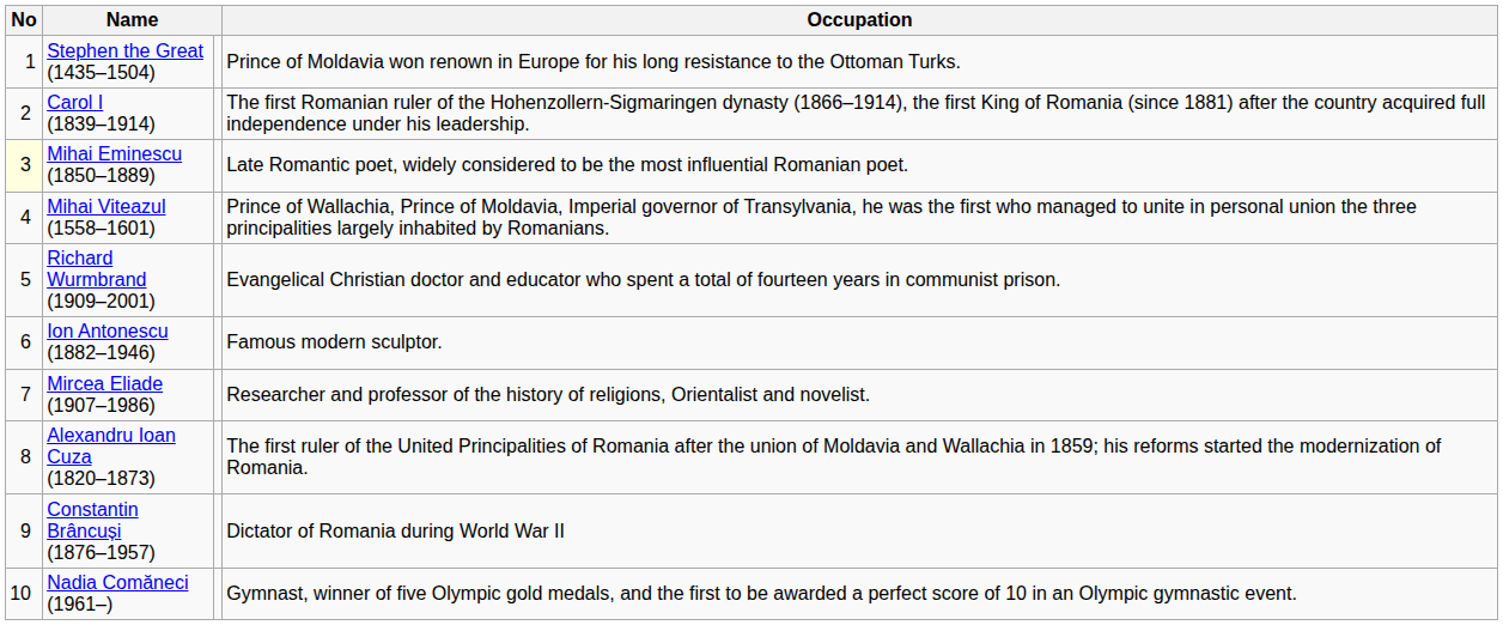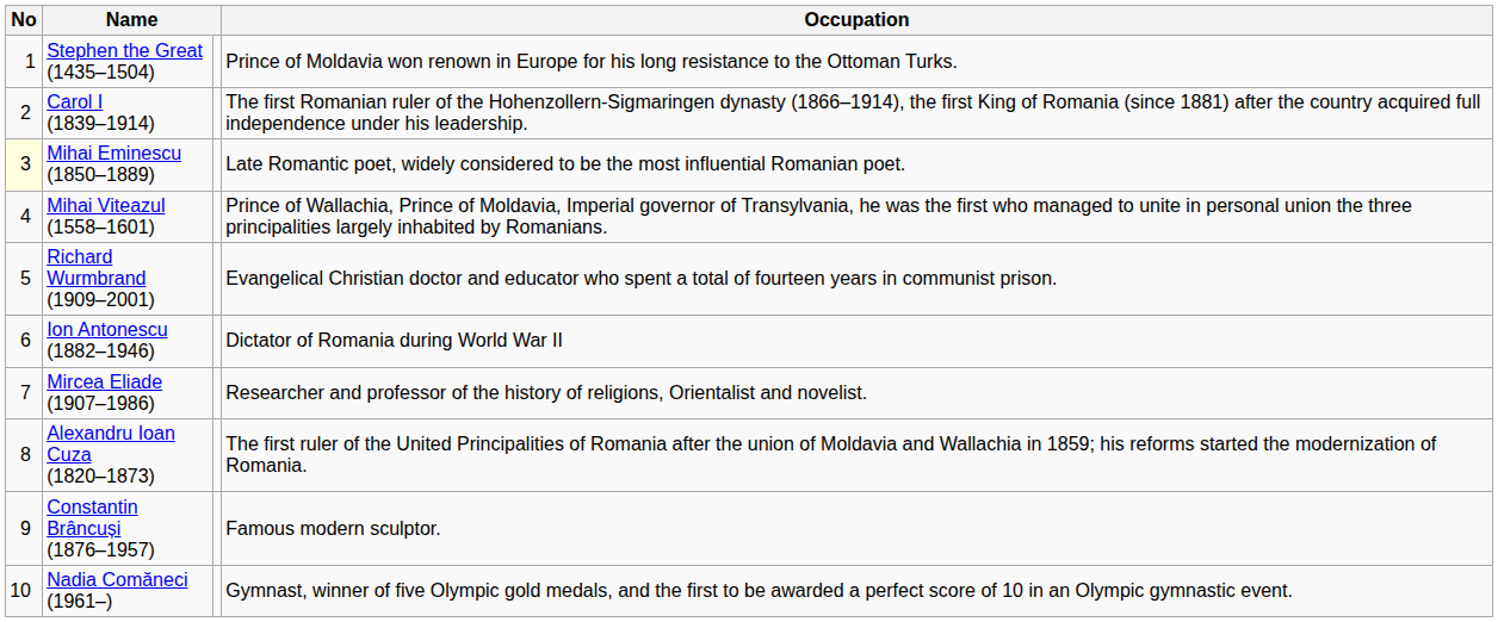Ion Antonescu (1882–1946) | Occupation: Famous modern sculptor. -> Dictator of Romania during World War II
Constantin Brâncuși (1876–1957) | Occupation: Dictator of Romania during World War II -> Famous modern sculptor.
